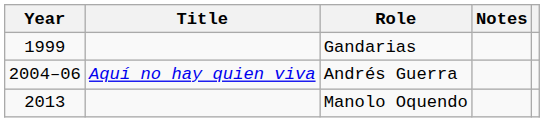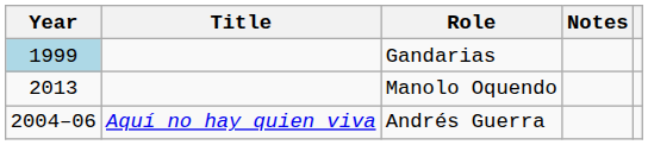Gandarias | Year: no background -> lightblue background
rows swapped: Andrés Guerra <-> Manolo Oquendo
